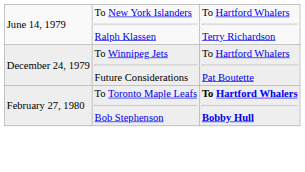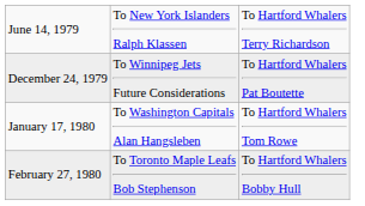+ row: January 17, 1980 | To Washington Capitals Alan Hangsleben | To Hartford Whalers Tom Rowe
February 27, 1980 | column 3: bold -> normal
